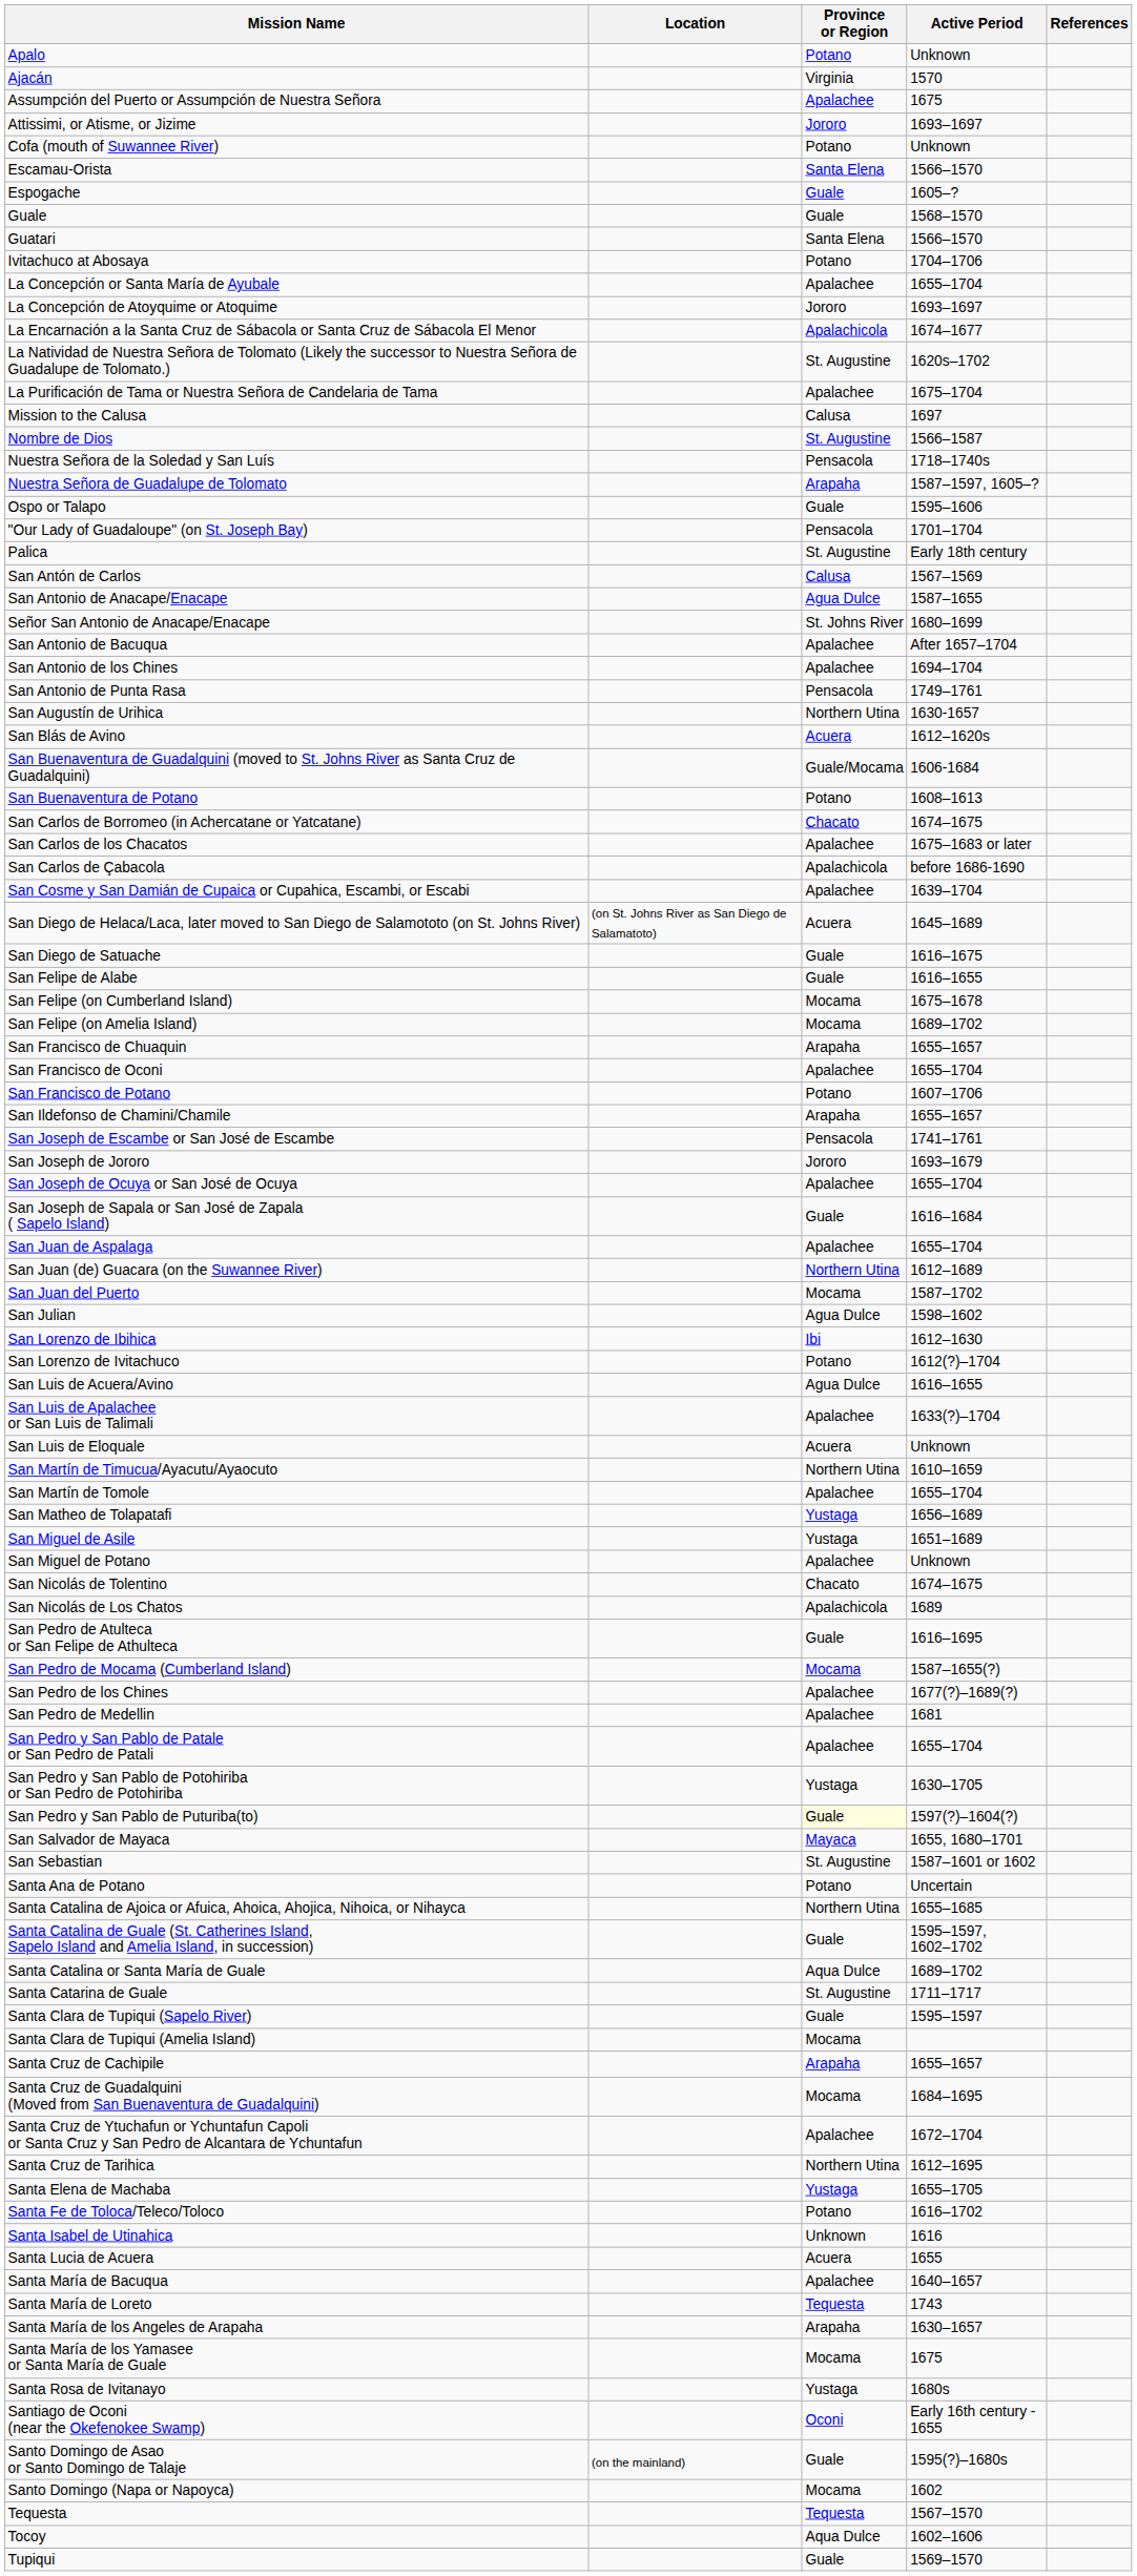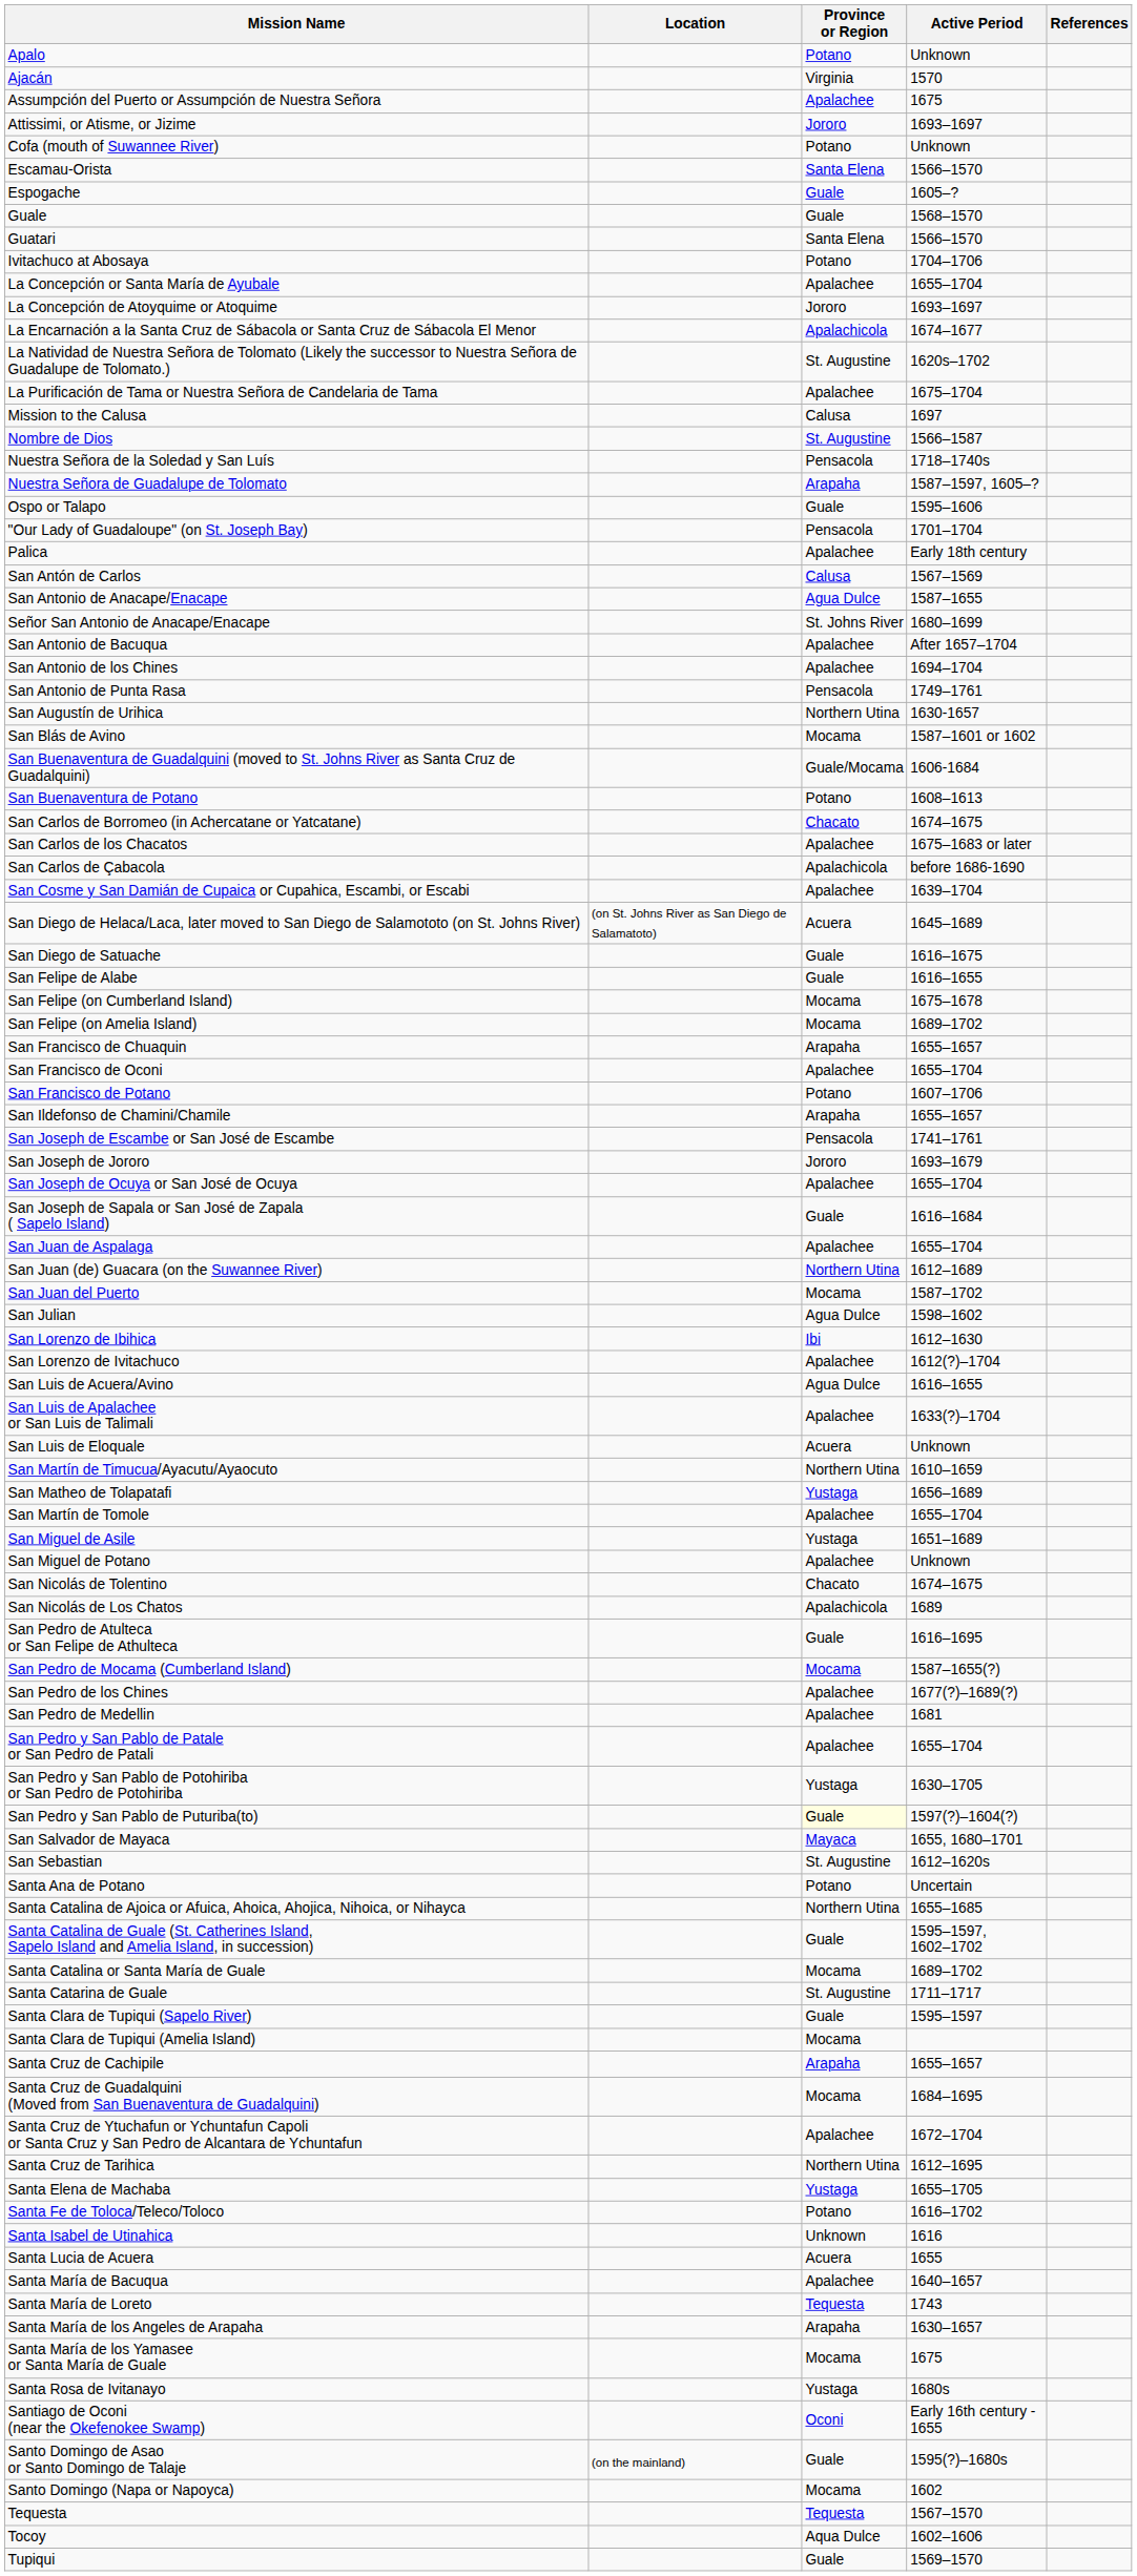Palica | Province or Region: St. Augustine -> Apalachee
San Blás de Avino | Province or Region: Acuera -> Mocama
San Blás de Avino | Active Period: 1612–1620s -> 1587–1601 or 1602
San Lorenzo de Ivitachuco | Province or Region: Potano -> Apalachee
rows swapped: San Martín de Tomole <-> San Matheo de Tolapatafi
San Sebastian | Active Period: 1587–1601 or 1602 -> 1612–1620s
Santa Catalina or Santa María de Guale | Province or Region: Aqua Dulce -> Mocama
